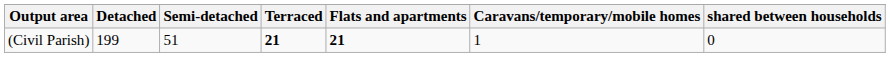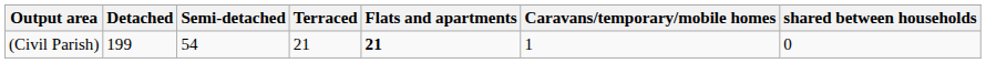(Civil Parish) | Semi-detached: 51 -> 54
(Civil Parish) | Terraced: bold -> normal
